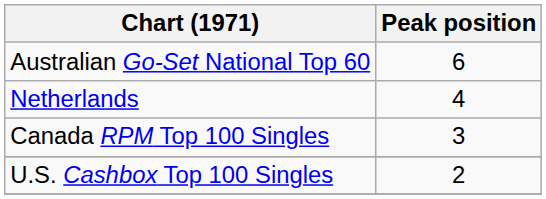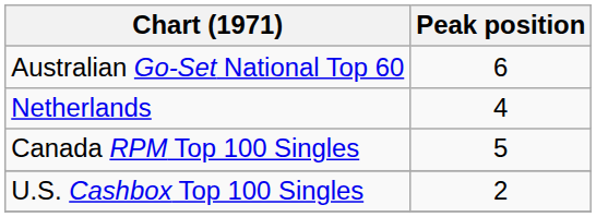Canada RPM Top 100 Singles | Peak position: 3 -> 5
